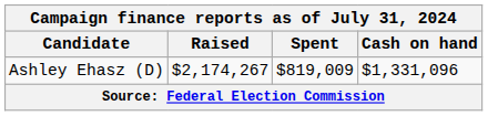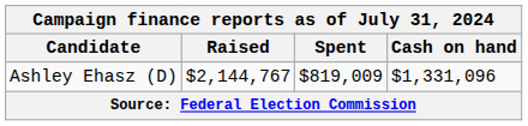Ashley Ehasz (D) | Raised: $2,174,267 -> $2,144,767
